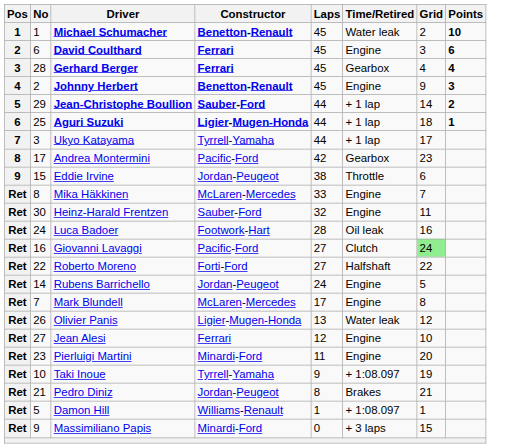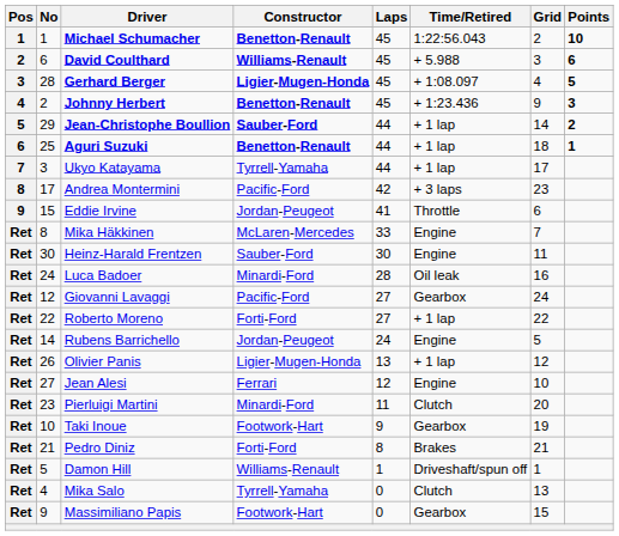Michael Schumacher | Time/Retired: Water leak -> 1:22:56.043
David Coulthard | Constructor: Ferrari -> Williams-Renault
David Coulthard | Time/Retired: Engine -> + 5.988
Gerhard Berger | Constructor: Ferrari -> Ligier-Mugen-Honda
Gerhard Berger | Time/Retired: Gearbox -> + 1:08.097
Gerhard Berger | Points: 4 -> 5
Johnny Herbert | Time/Retired: Engine -> + 1:23.436
Aguri Suzuki | Constructor: Ligier-Mugen-Honda -> Benetton-Renault
Andrea Montermini | Time/Retired: Gearbox -> + 3 laps
Eddie Irvine | Laps: 38 -> 41
Heinz-Harald Frentzen | Laps: 32 -> 30
Luca Badoer | Constructor: Footwork-Hart -> Minardi-Ford
Giovanni Lavaggi | No: 16 -> 12
Giovanni Lavaggi | Time/Retired: Clutch -> Gearbox
Giovanni Lavaggi | Grid: lightgreen background -> no background
Roberto Moreno | Time/Retired: Halfshaft -> + 1 lap
- row: Ret | 7 | Mark Blundell | McLaren-Mercedes | 17 | Engine | 8
Olivier Panis | Time/Retired: Water leak -> + 1 lap
Pierluigi Martini | Time/Retired: Engine -> Clutch
Taki Inoue | Constructor: Tyrrell-Yamaha -> Footwork-Hart
Taki Inoue | Time/Retired: + 1:08.097 -> Gearbox
Pedro Diniz | Constructor: Jordan-Peugeot -> Forti-Ford
Damon Hill | Time/Retired: + 1:08.097 -> Driveshaft/spun off
+ row: Ret | 4 | Mika Salo | Tyrrell-Yamaha | 0 | Clutch | 13
Massimiliano Papis | Constructor: Minardi-Ford -> Footwork-Hart
Massimiliano Papis | Time/Retired: + 3 laps -> Gearbox
